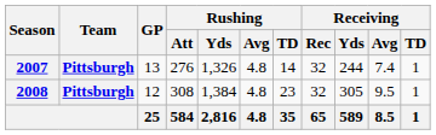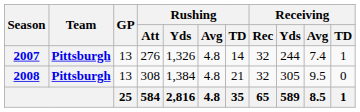2008 | GP: 12 -> 13
2008 | Rushing / TD: 23 -> 21
2008 | Receiving / TD: 1 -> 0
